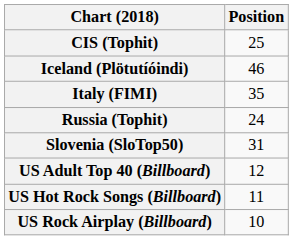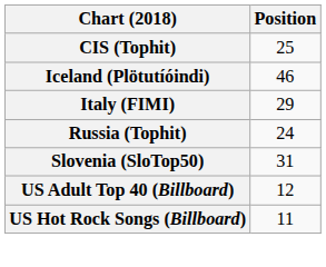Italy (FIMI) | Position: 35 -> 29
- row: US Rock Airplay (Billboard) | 10
